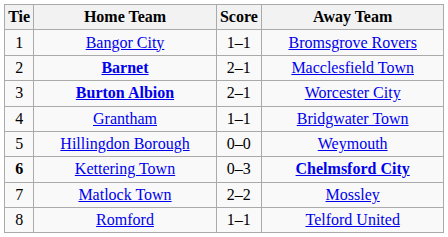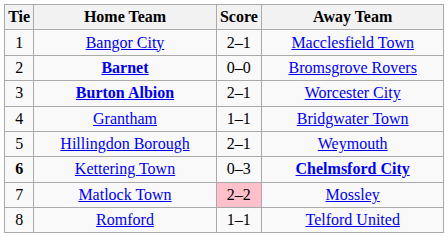Bangor City | Score: 1–1 -> 2–1
Bangor City | Away Team: Bromsgrove Rovers -> Macclesfield Town
Barnet | Score: 2–1 -> 0–0
Barnet | Away Team: Macclesfield Town -> Bromsgrove Rovers
Hillingdon Borough | Score: 0–0 -> 2–1
Matlock Town | Score: no background -> pink background
